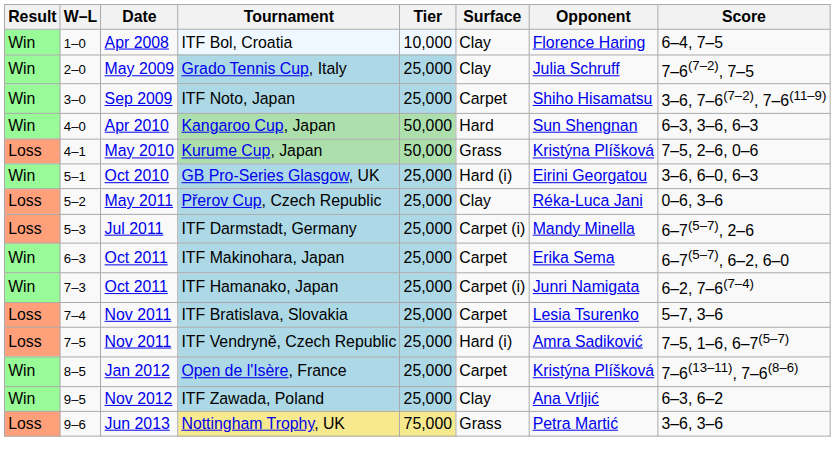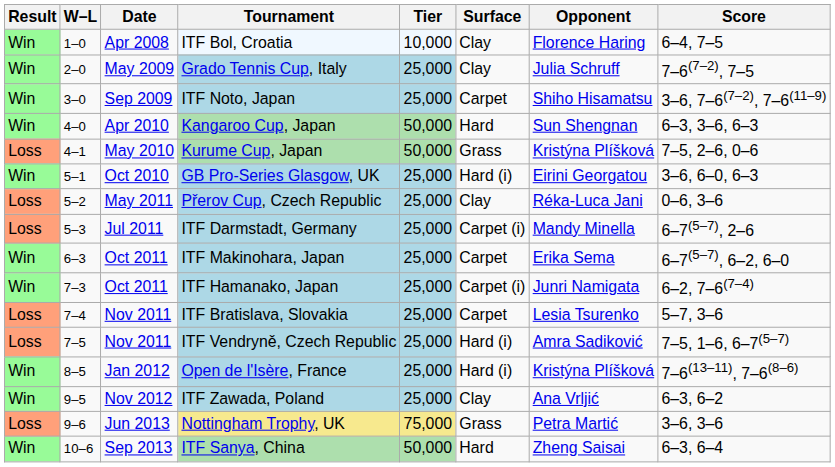Open de l'Isère, France | Surface: Carpet -> Hard (i)
+ row: Win | 10–6 | Sep 2013 | ITF Sanya, China | 50,000 | Hard | Zheng Saisai | 6–3, 6–4
